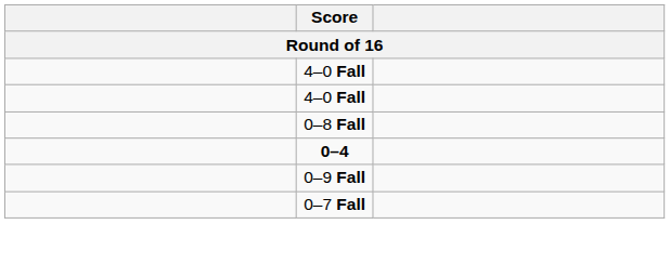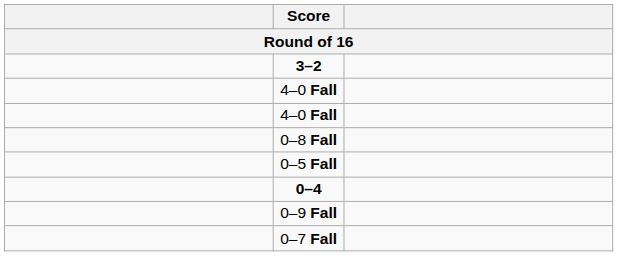+ row: 3–2
+ row: 0–5 Fall
